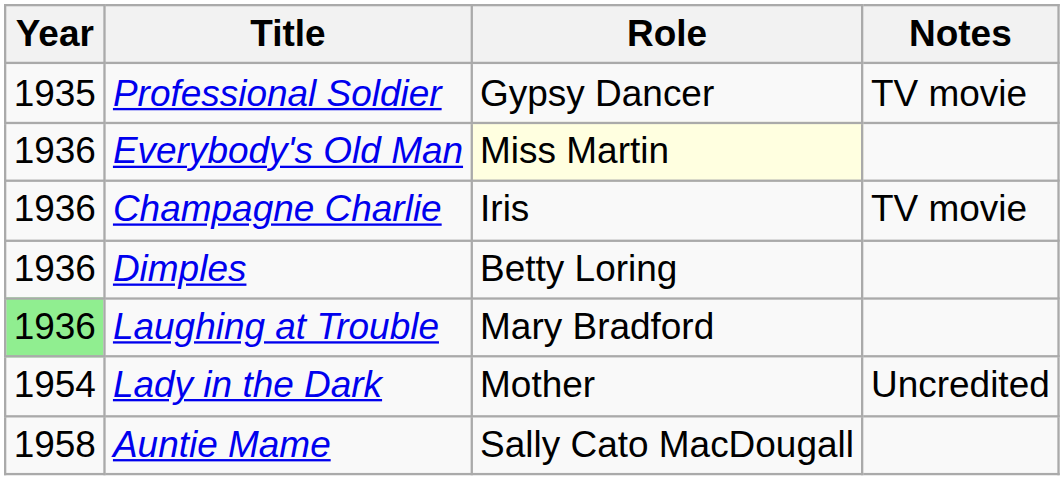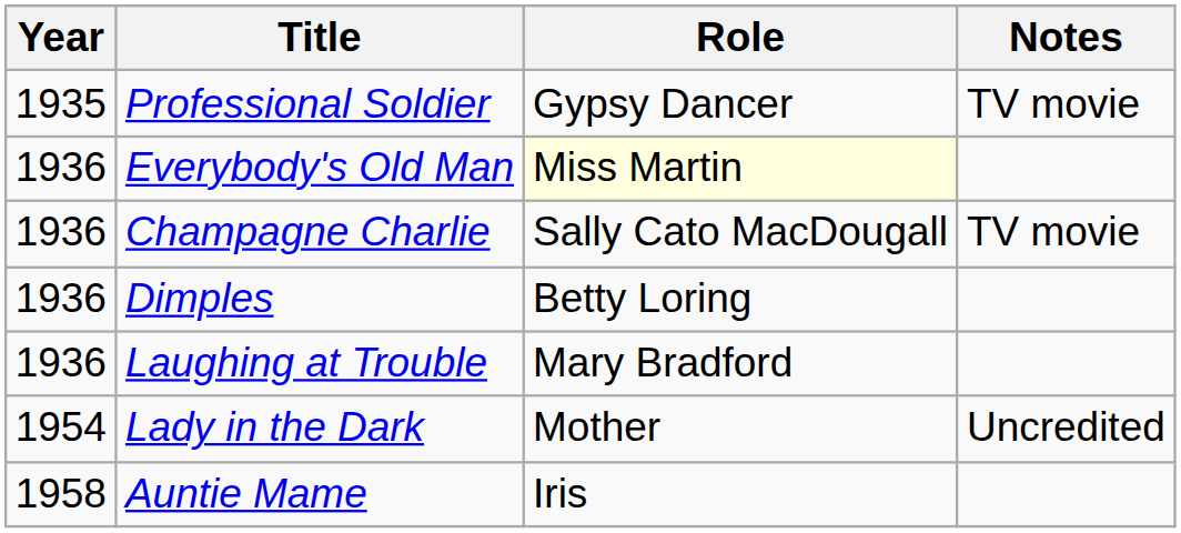Champagne Charlie | Role: Iris -> Sally Cato MacDougall
Laughing at Trouble | Year: lightgreen background -> no background
Auntie Mame | Role: Sally Cato MacDougall -> Iris
